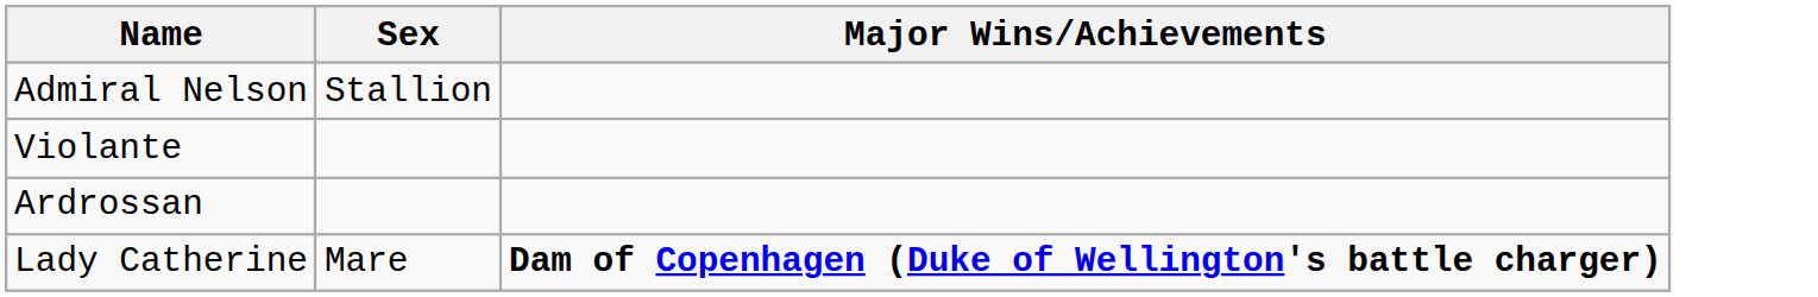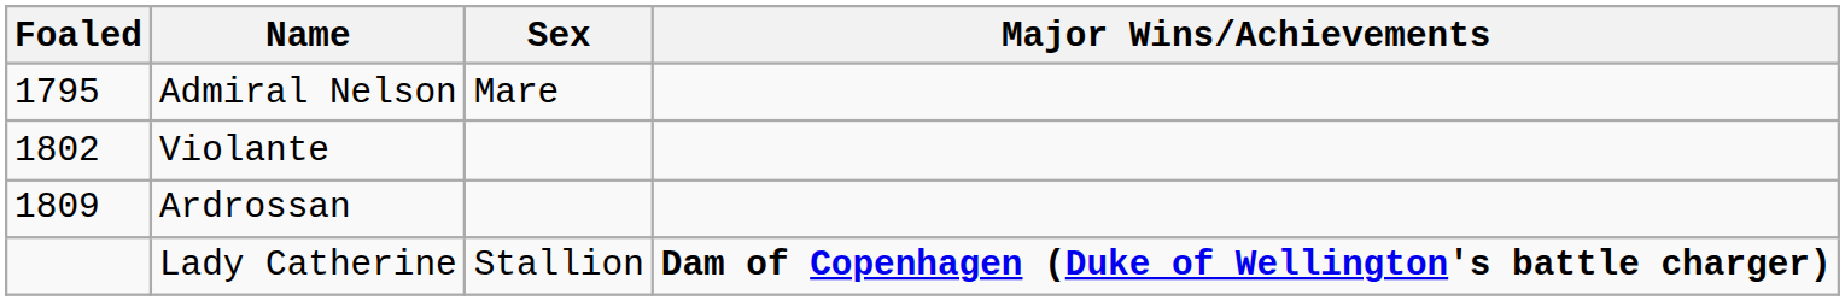+ column: Foaled | 1795 | 1802 | 1809
Admiral Nelson | Sex: Stallion -> Mare
Lady Catherine | Sex: Mare -> Stallion
